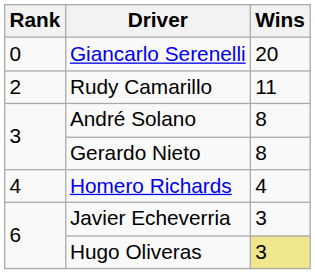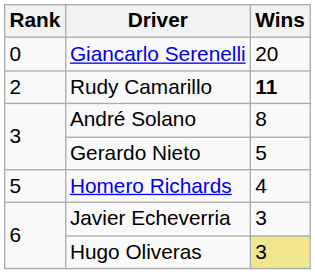Rudy Camarillo | Wins: normal -> bold
Gerardo Nieto | Wins: 8 -> 5
Homero Richards | Rank: 4 -> 5
